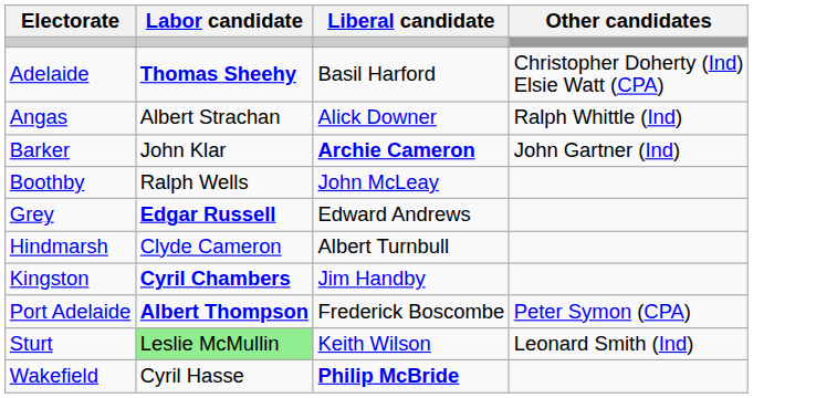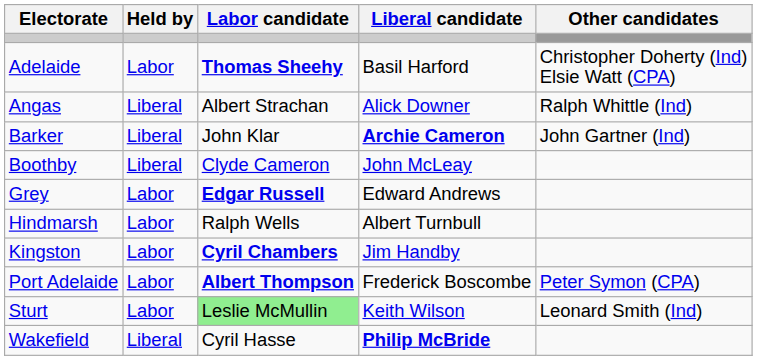+ column: Held by | Labor | Liberal | Liberal | Liberal | Labor | Labor | Labor | Labor | Labor | Liberal
Boothby | Labor candidate: Ralph Wells -> Clyde Cameron
Hindmarsh | Labor candidate: Clyde Cameron -> Ralph Wells
